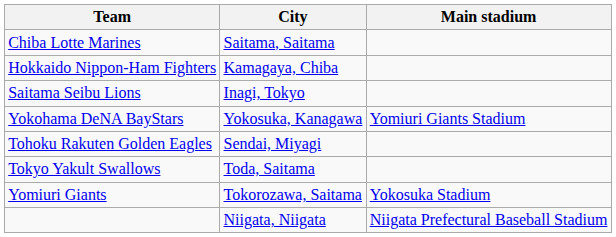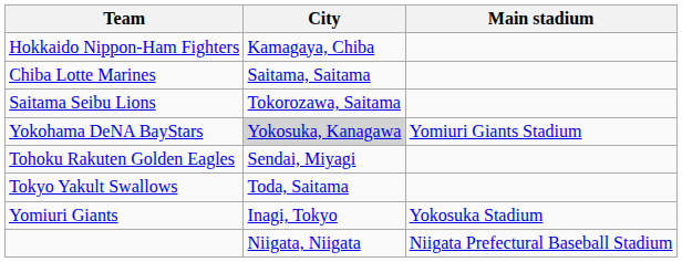rows swapped: Chiba Lotte Marines <-> Hokkaido Nippon-Ham Fighters
Saitama Seibu Lions | City: Inagi, Tokyo -> Tokorozawa, Saitama
Yokohama DeNA BayStars | City: no background -> lightgrey background
Yomiuri Giants | City: Tokorozawa, Saitama -> Inagi, Tokyo
